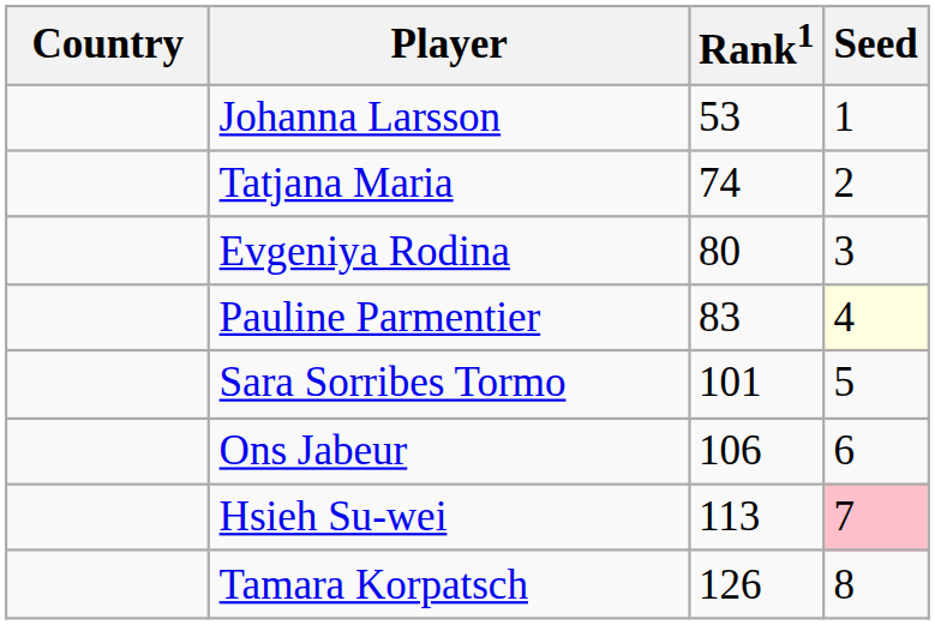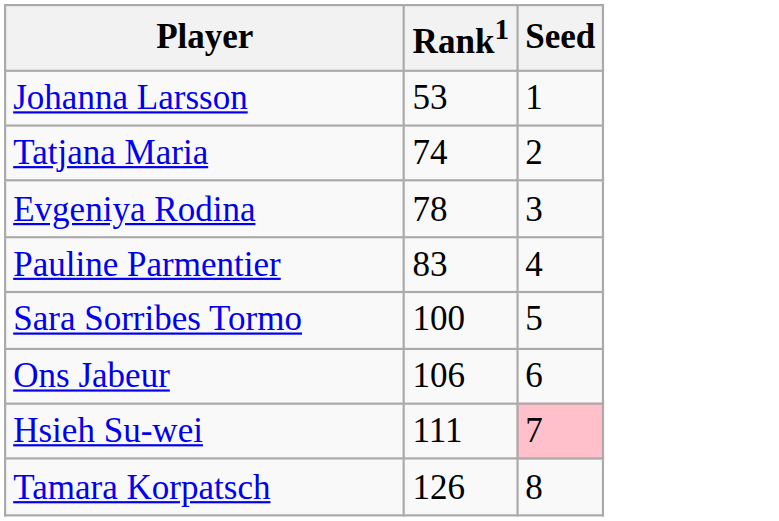- column: Country
Evgeniya Rodina | Rank1: 80 -> 78
Pauline Parmentier | Seed: lightyellow background -> no background
Sara Sorribes Tormo | Rank1: 101 -> 100
Hsieh Su-wei | Rank1: 113 -> 111
